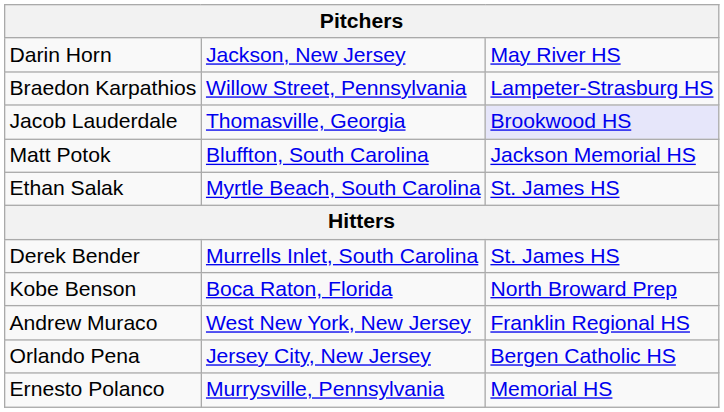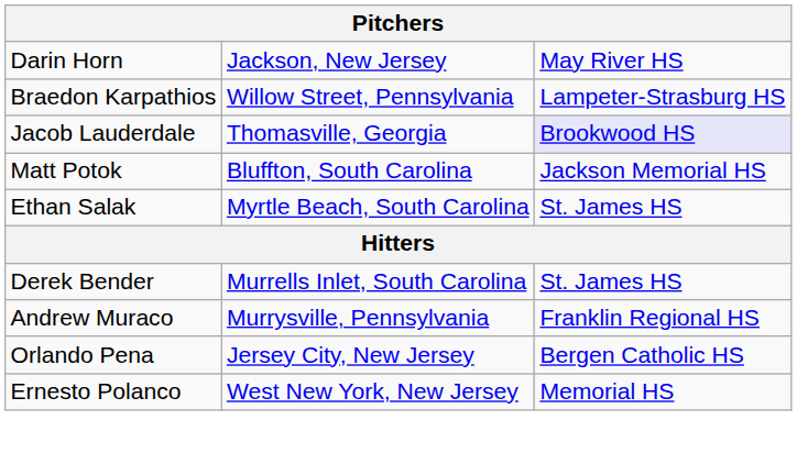- row: Kobe Benson | Boca Raton, Florida | North Broward Prep
Andrew Muraco | column 2: West New York, New Jersey -> Murrysville, Pennsylvania
Ernesto Polanco | column 2: Murrysville, Pennsylvania -> West New York, New Jersey
